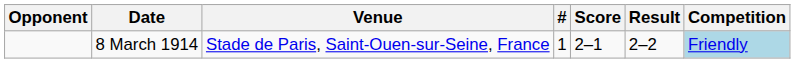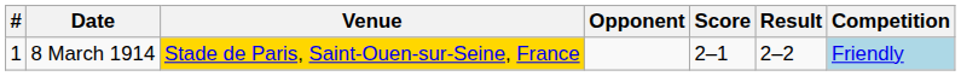columns swapped: # <-> Opponent
8 March 1914 | Venue: no background -> gold background
